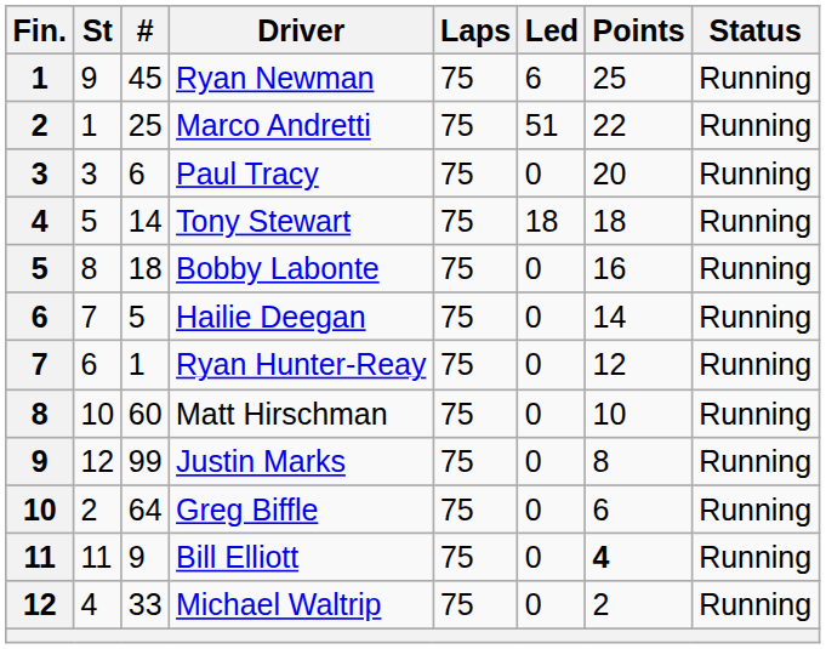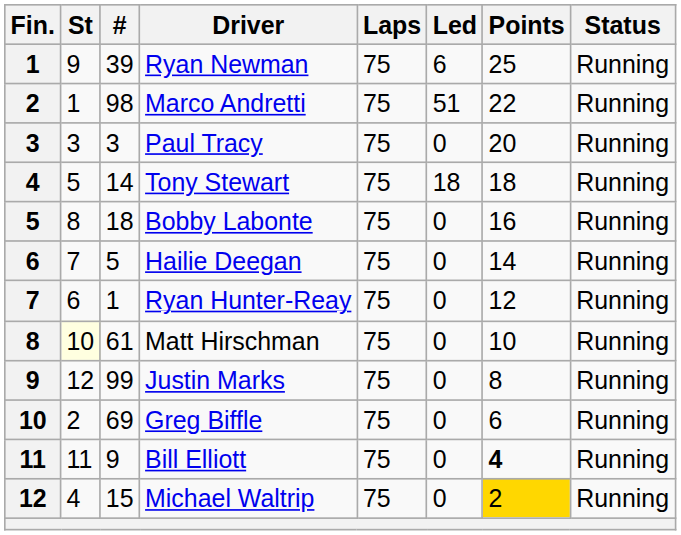Ryan Newman | #: 45 -> 39
Marco Andretti | #: 25 -> 98
Paul Tracy | #: 6 -> 3
Matt Hirschman | St: no background -> lightyellow background
Matt Hirschman | #: 60 -> 61
Greg Biffle | #: 64 -> 69
Michael Waltrip | #: 33 -> 15
Michael Waltrip | Points: no background -> gold background
